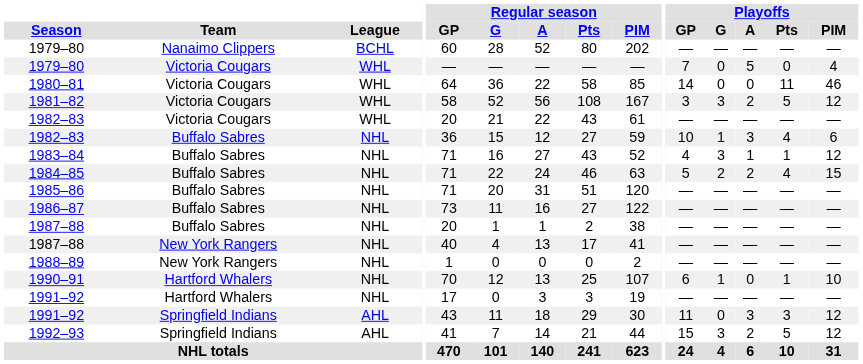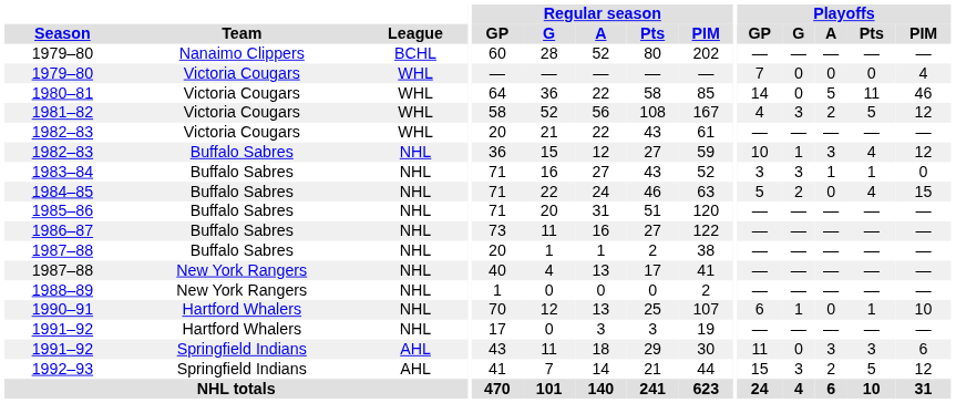1979–80 / Victoria Cougars | Playoffs / A: 5 -> 0
1980–81 | Playoffs / A: 0 -> 5
1981–82 | Playoffs / GP: 3 -> 4
1982–83 / Buffalo Sabres | Playoffs / PIM: 6 -> 12
1983–84 | Playoffs / GP: 4 -> 3
1983–84 | Playoffs / PIM: 12 -> 0
1984–85 | Playoffs / A: 2 -> 0
1991–92 / Springfield Indians | Playoffs / PIM: 12 -> 6
